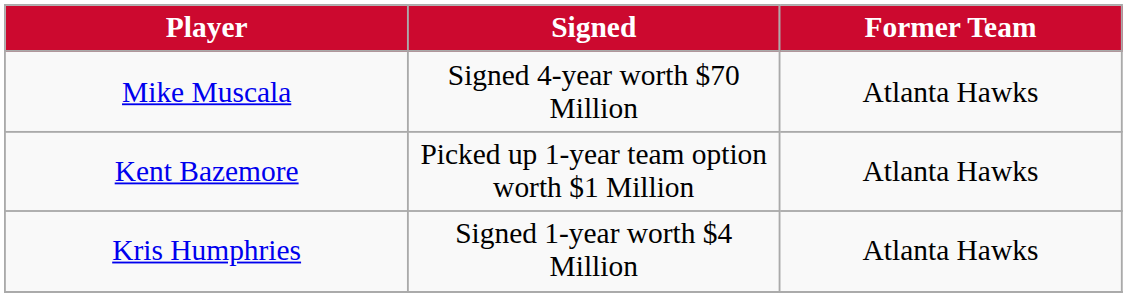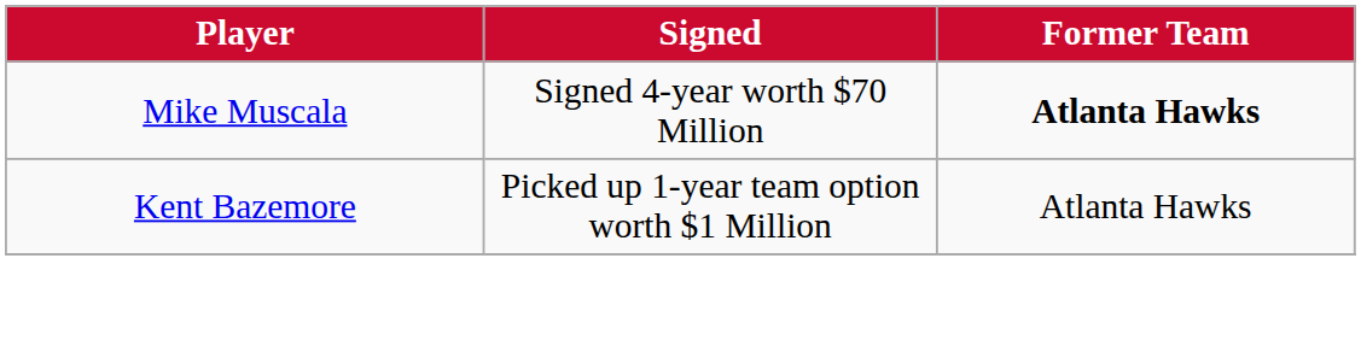Mike Muscala | Former Team: normal -> bold
- row: Kris Humphries | Signed 1-year worth $4 Million | Atlanta Hawks
